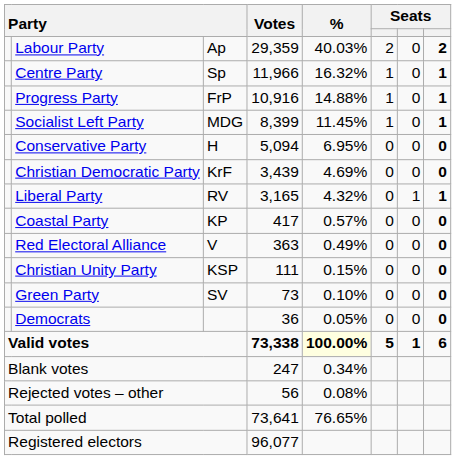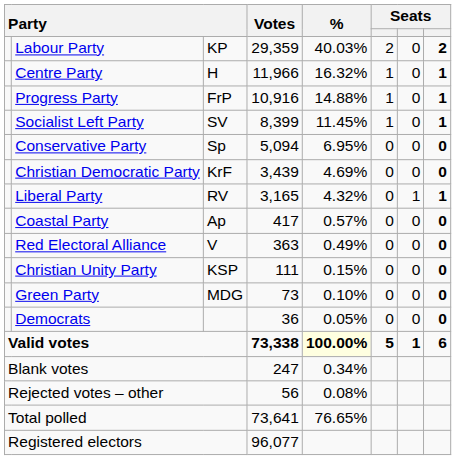Labour Party | column 3: Ap -> KP
Centre Party | column 3: Sp -> H
Socialist Left Party | column 3: MDG -> SV
Conservative Party | column 3: H -> Sp
Coastal Party | column 3: KP -> Ap
Green Party | column 3: SV -> MDG
